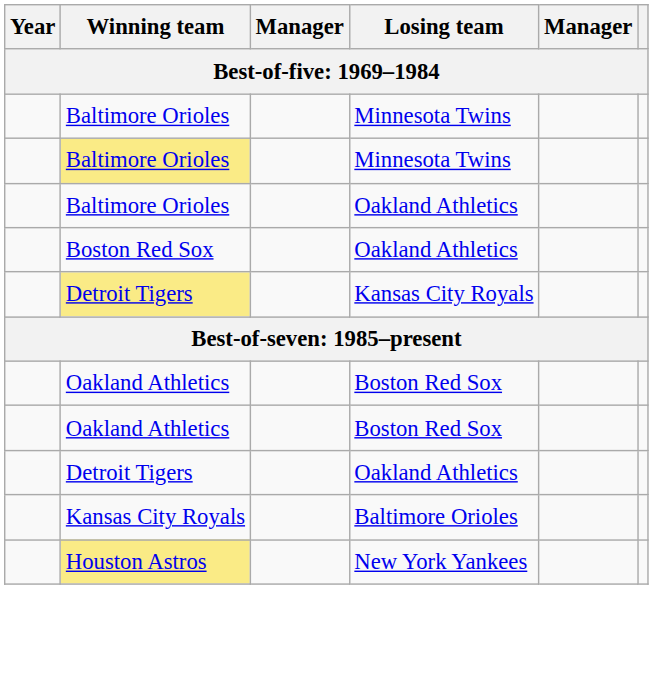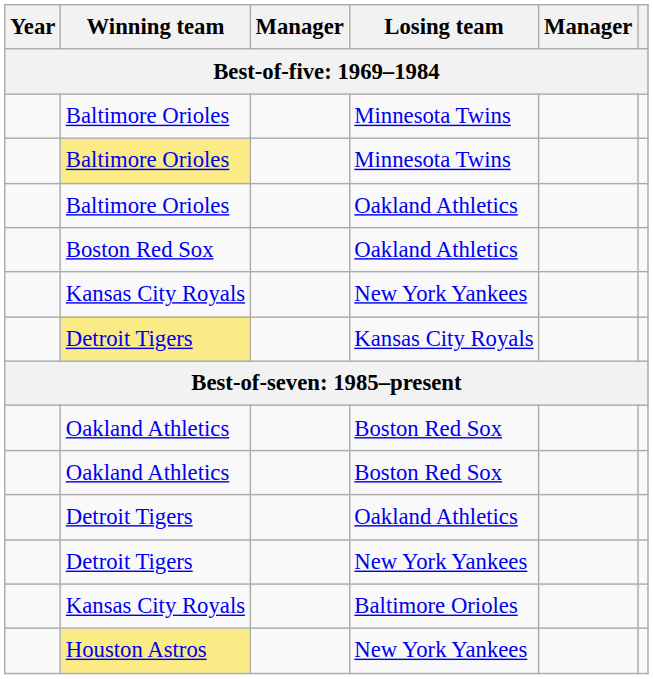+ row: Kansas City Royals | New York Yankees
+ row: Detroit Tigers | New York Yankees
